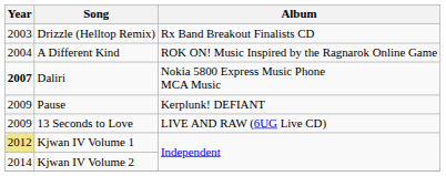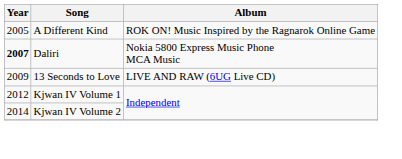- row: 2003 | Drizzle (Helltop Remix) | Rx Band Breakout Finalists CD
A Different Kind | Year: 2004 -> 2005
- row: 2009 | Pause | Kerplunk! DEFIANT
Kjwan IV Volume 1 | Year: khaki background -> no background
